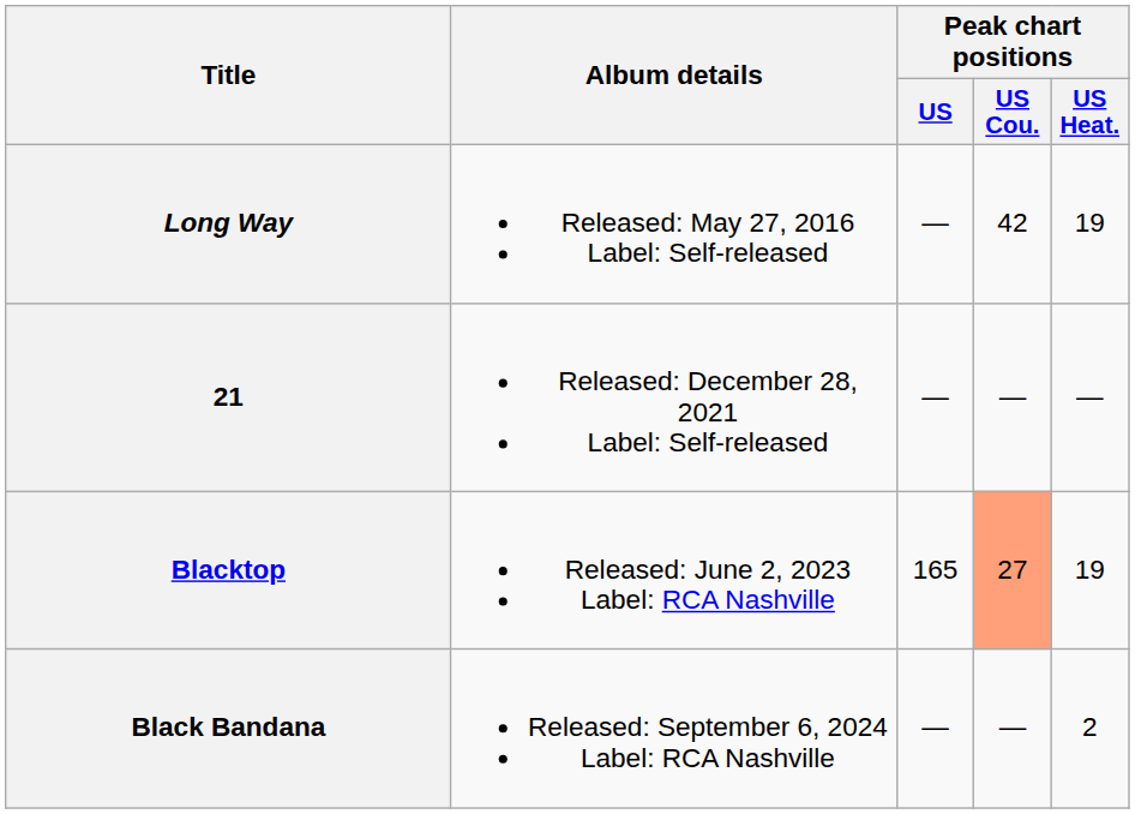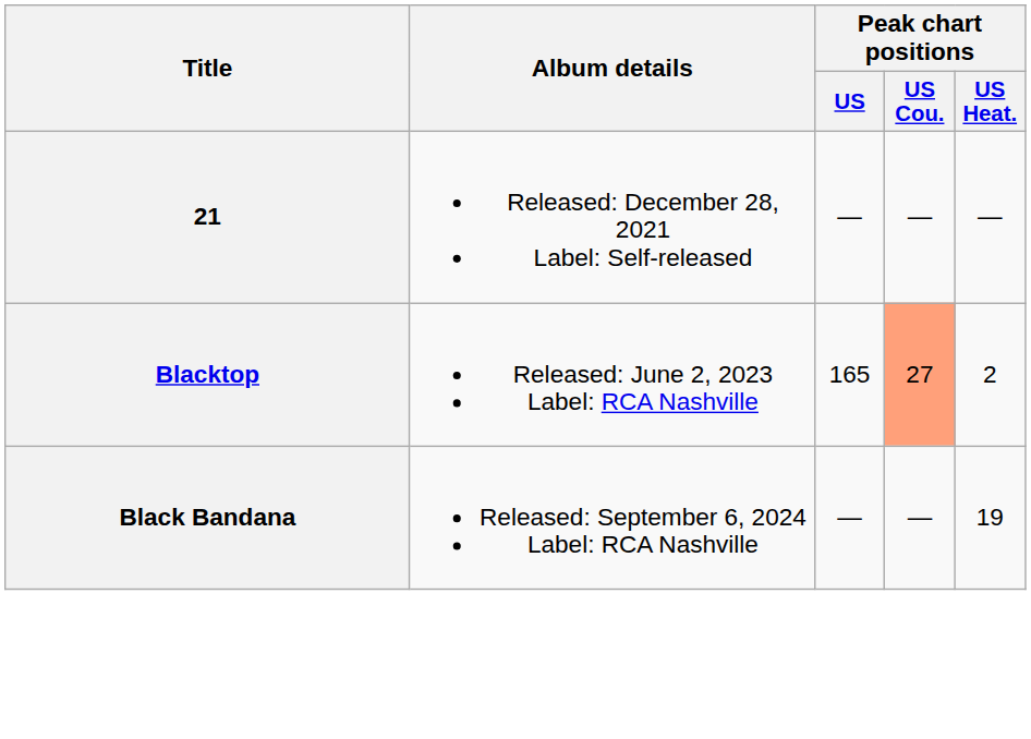- row: Long Way | Released: May 27, 2016 Label: Self-released | — | 42 | 19
Blacktop | Peak chart positions / US Heat.: 19 -> 2
Black Bandana | Peak chart positions / US Heat.: 2 -> 19
